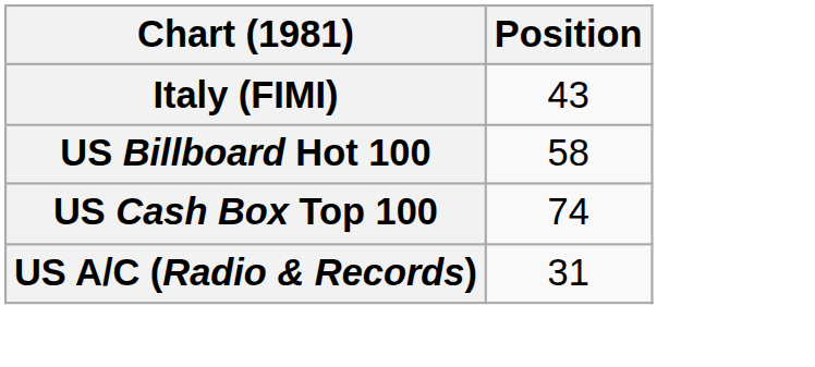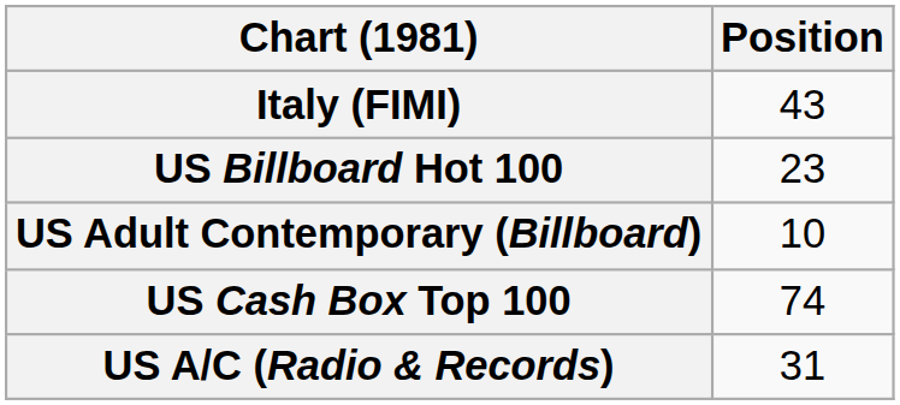US Billboard Hot 100 | Position: 58 -> 23
+ row: US Adult Contemporary (Billboard) | 10
